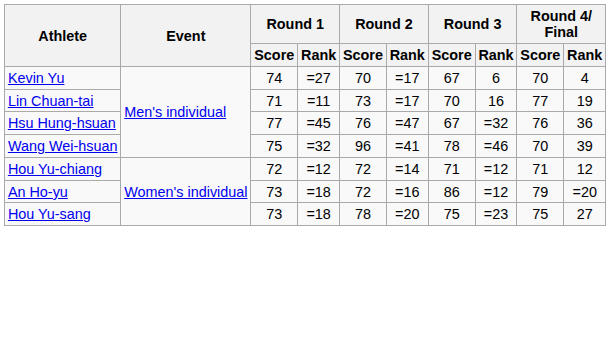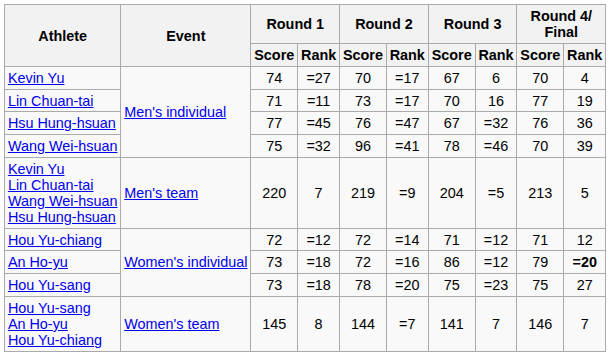+ row: Kevin Yu Lin Chuan-tai Wang Wei-hsuan Hsu Hung-hsuan | Men's team | 220 | 7 | 219 | =9 | 204 | =5 | 213 | 5
An Ho-yu | Round 4/ Final / Rank: normal -> bold
+ row: Hou Yu-sang An Ho-yu Hou Yu-chiang | Women's team | 145 | 8 | 144 | =7 | 141 | 7 | 146 | 7
